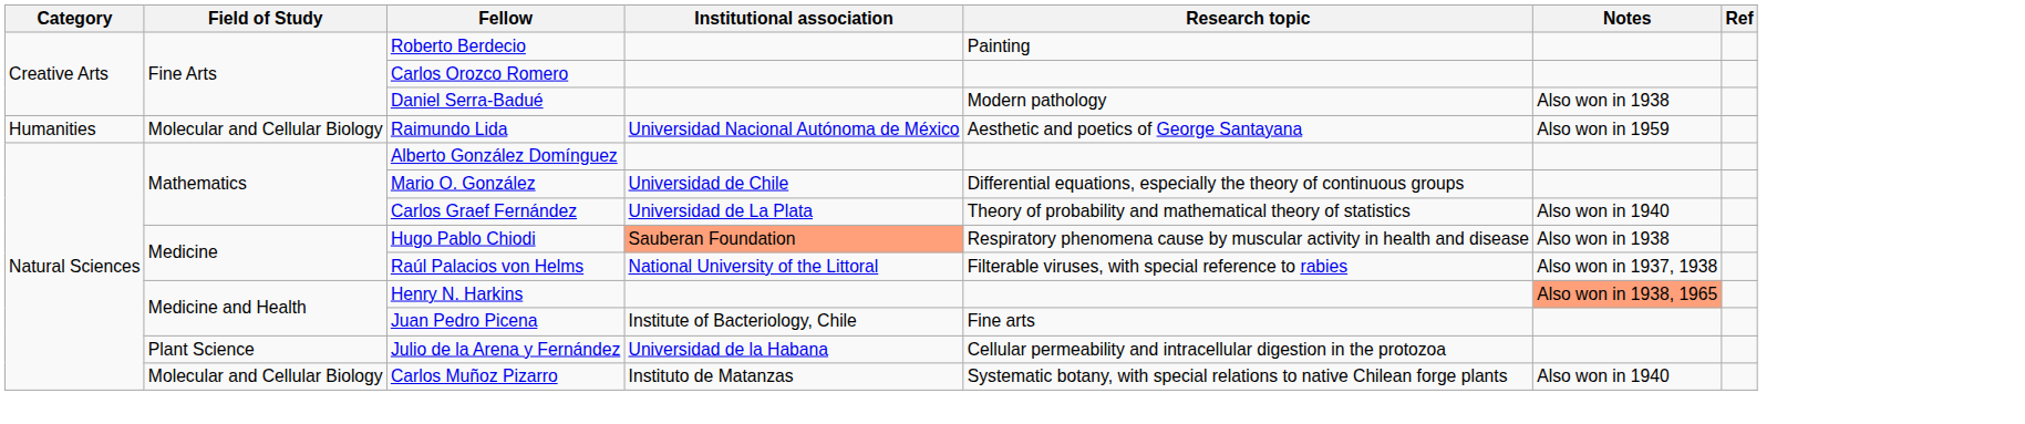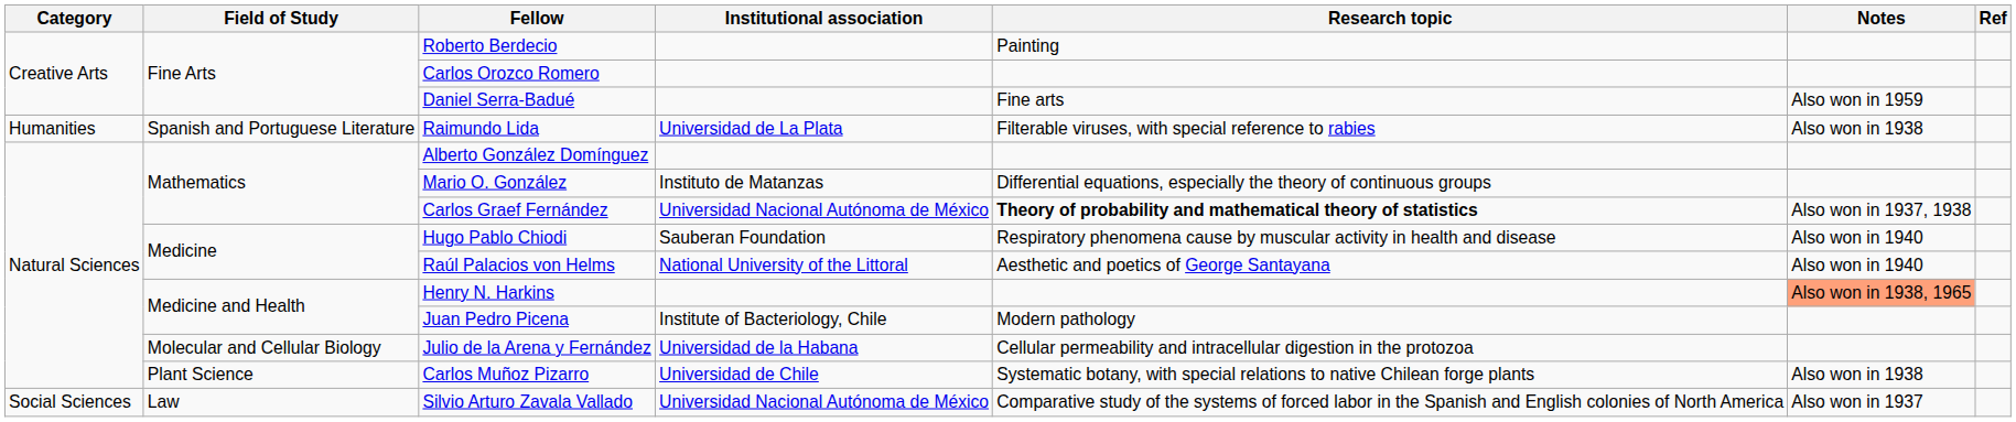Daniel Serra-Badué | Research topic: Modern pathology -> Fine arts
Daniel Serra-Badué | Notes: Also won in 1938 -> Also won in 1959
Raimundo Lida | Field of Study: Molecular and Cellular Biology -> Spanish and Portuguese Literature
Raimundo Lida | Institutional association: Universidad Nacional Autónoma de México -> Universidad de La Plata
Raimundo Lida | Research topic: Aesthetic and poetics of George Santayana -> Filterable viruses, with special reference to rabies
Raimundo Lida | Notes: Also won in 1959 -> Also won in 1938
Mario O. González | Institutional association: Universidad de Chile -> Instituto de Matanzas
Carlos Graef Fernández | Institutional association: Universidad de La Plata -> Universidad Nacional Autónoma de México
Carlos Graef Fernández | Research topic: normal -> bold
Carlos Graef Fernández | Notes: Also won in 1940 -> Also won in 1937, 1938
Hugo Pablo Chiodi | Institutional association: lightsalmon background -> no background
Hugo Pablo Chiodi | Notes: Also won in 1938 -> Also won in 1940
Raúl Palacios von Helms | Research topic: Filterable viruses, with special reference to rabies -> Aesthetic and poetics of George Santayana
Raúl Palacios von Helms | Notes: Also won in 1937, 1938 -> Also won in 1940
Juan Pedro Picena | Research topic: Fine arts -> Modern pathology
Julio de la Arena y Fernández | Field of Study: Plant Science -> Molecular and Cellular Biology
Carlos Muñoz Pizarro | Field of Study: Molecular and Cellular Biology -> Plant Science
Carlos Muñoz Pizarro | Institutional association: Instituto de Matanzas -> Universidad de Chile
Carlos Muñoz Pizarro | Notes: Also won in 1940 -> Also won in 1938
+ row: Social Sciences | Law | Silvio Arturo Zavala Vallado | Universidad Nacional Autónoma de México | Comparative study of the systems of forced labor in the Spanish and English colonies of North America | Also won in 1937
